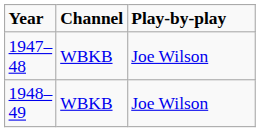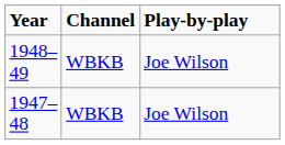rows swapped: 1948–49 <-> 1947–48
